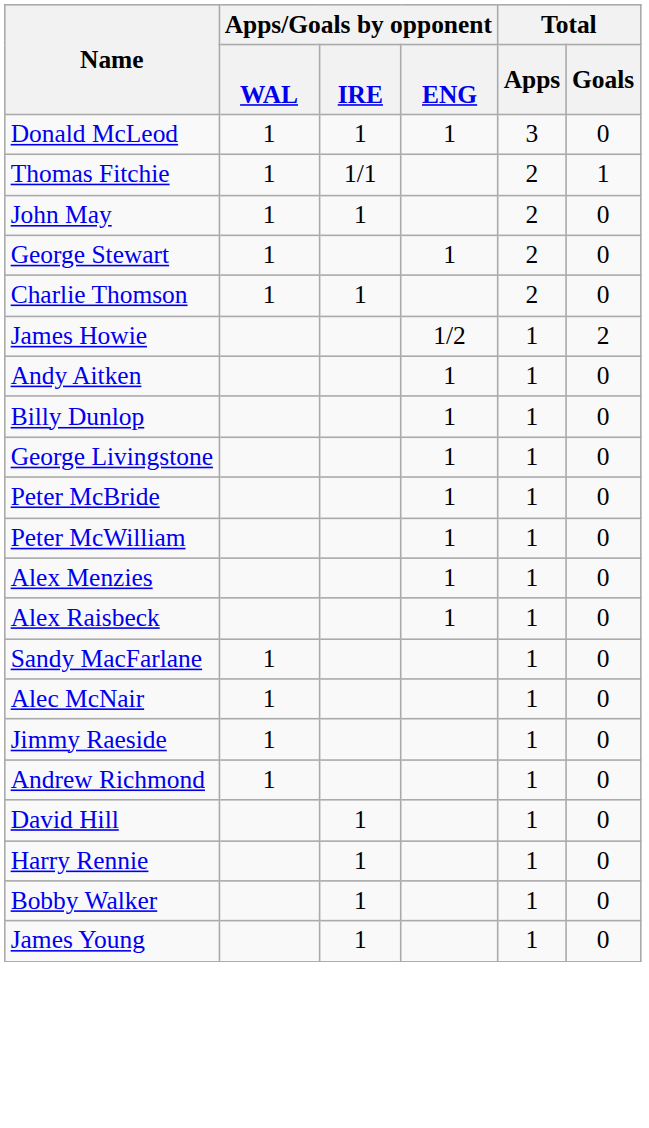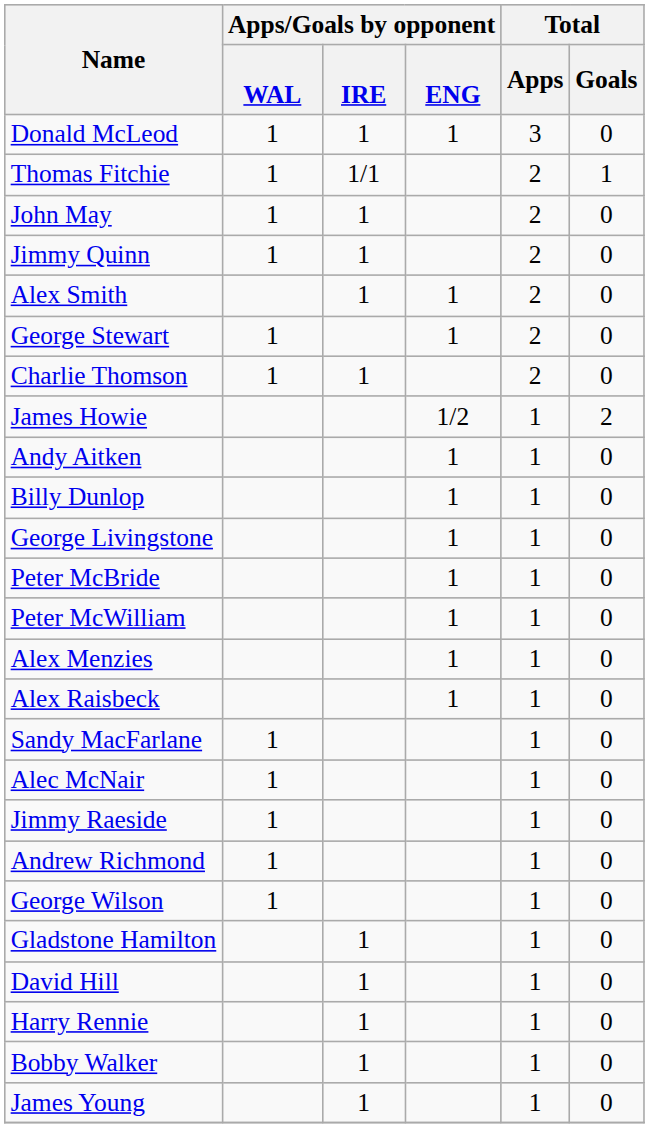+ row: Jimmy Quinn | 1 | 1 | 2 | 0
+ row: Alex Smith | 1 | 1 | 2 | 0
+ row: George Wilson | 1 | 1 | 0
+ row: Gladstone Hamilton | 1 | 1 | 0
